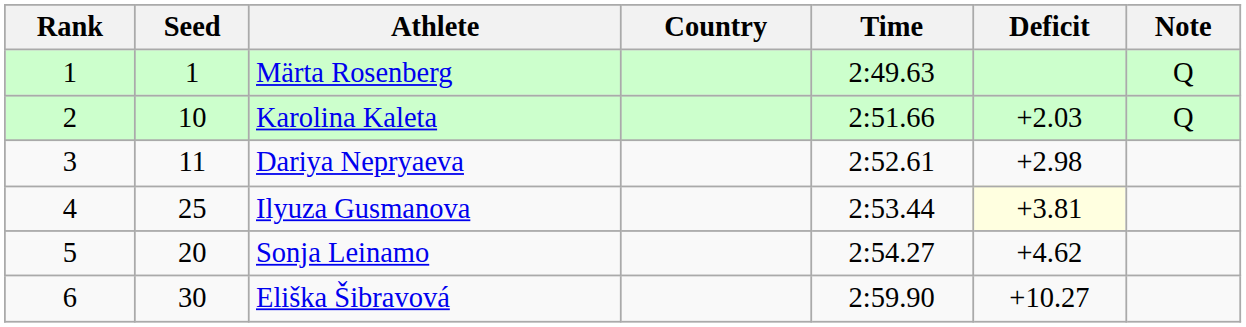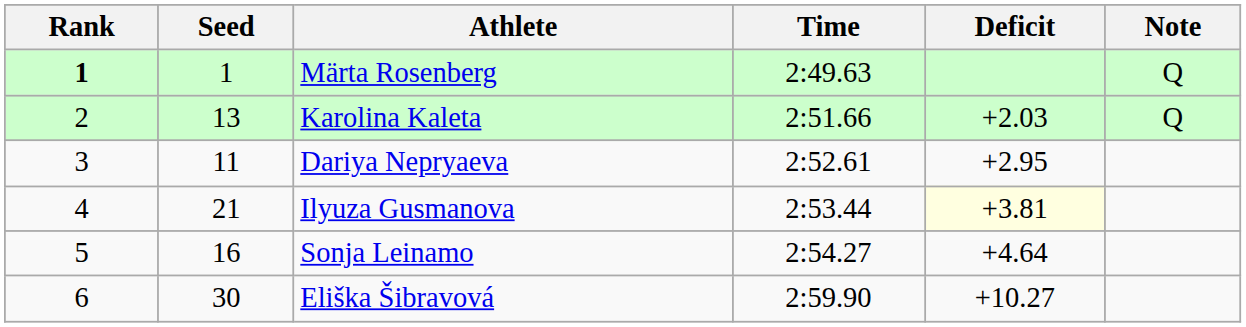- column: Country
Märta Rosenberg | Rank: normal -> bold
Karolina Kaleta | Seed: 10 -> 13
Dariya Nepryaeva | Deficit: +2.98 -> +2.95
Ilyuza Gusmanova | Seed: 25 -> 21
Sonja Leinamo | Seed: 20 -> 16
Sonja Leinamo | Deficit: +4.62 -> +4.64
